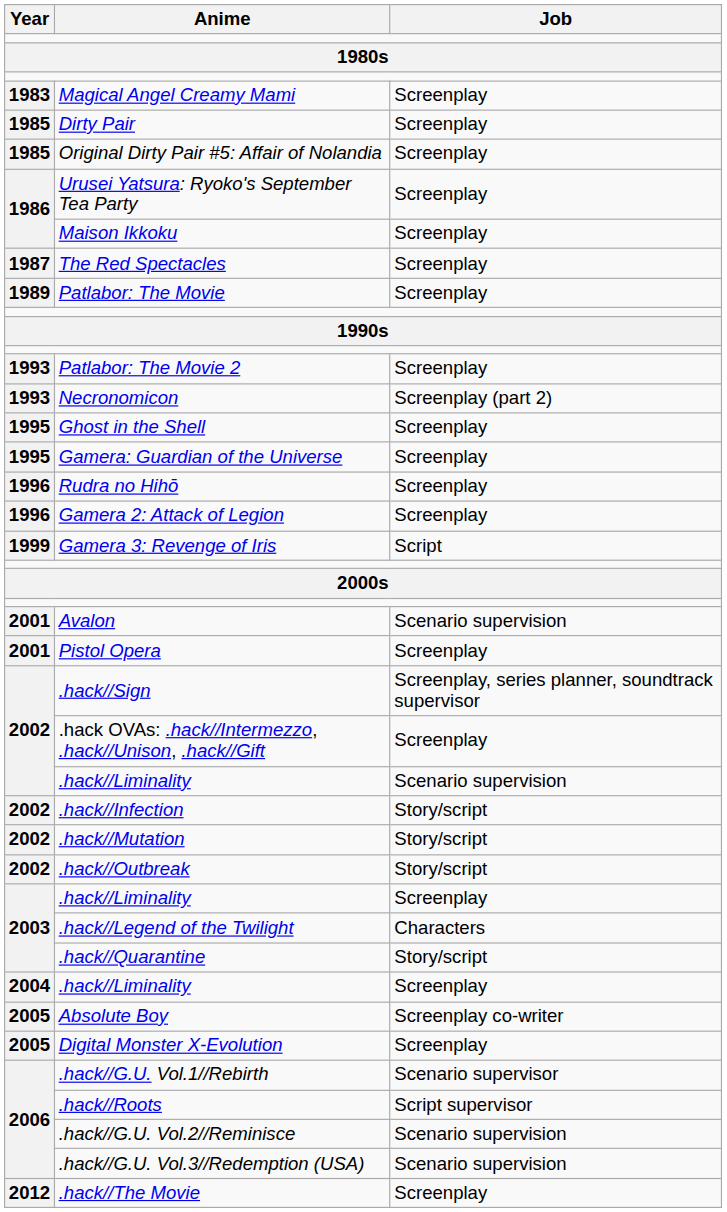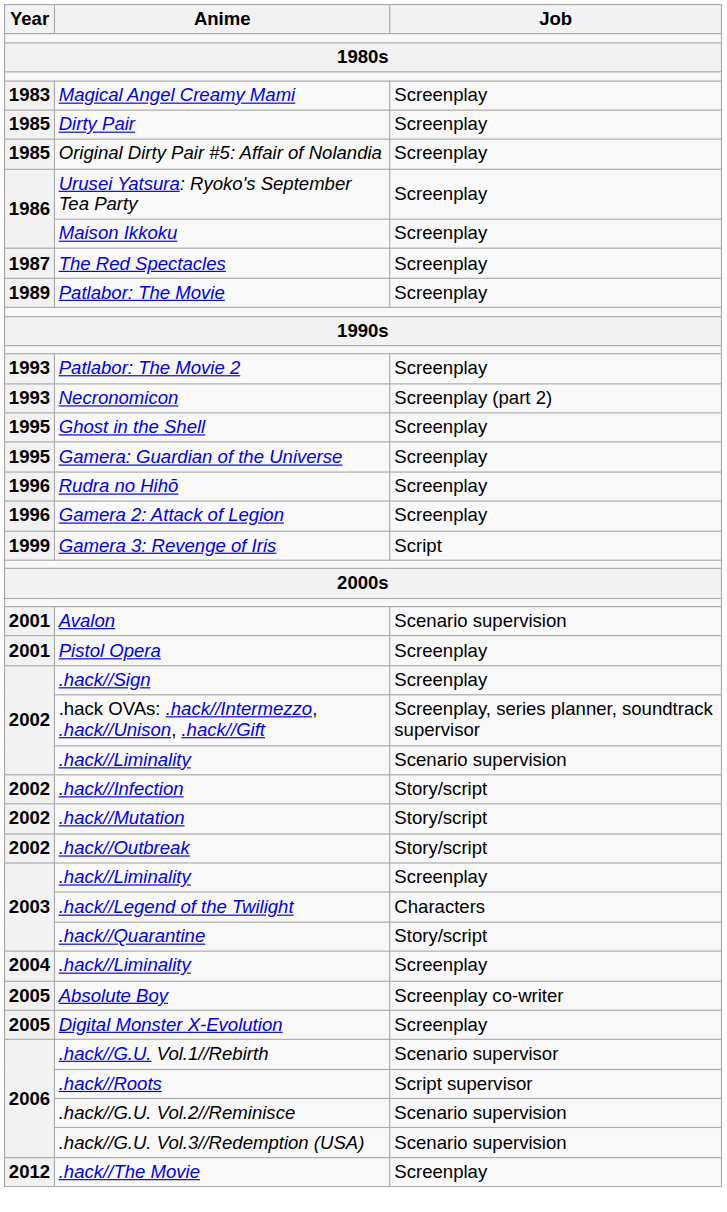.hack//Sign | Job: Screenplay, series planner, soundtrack supervisor -> Screenplay
.hack OVAs: .hack//Intermezzo, .hack//Unison, .hack//Gift | Job: Screenplay -> Screenplay, series planner, soundtrack supervisor
